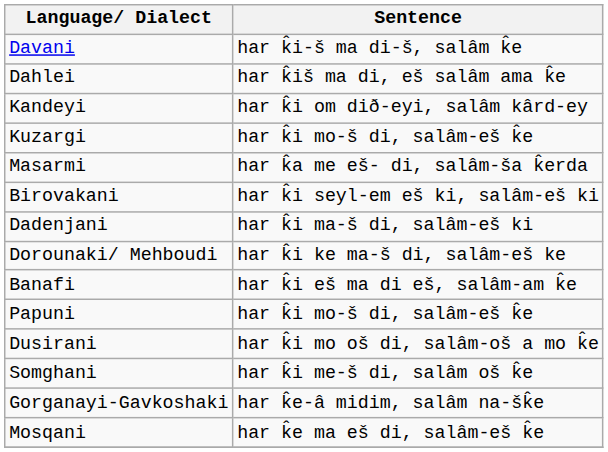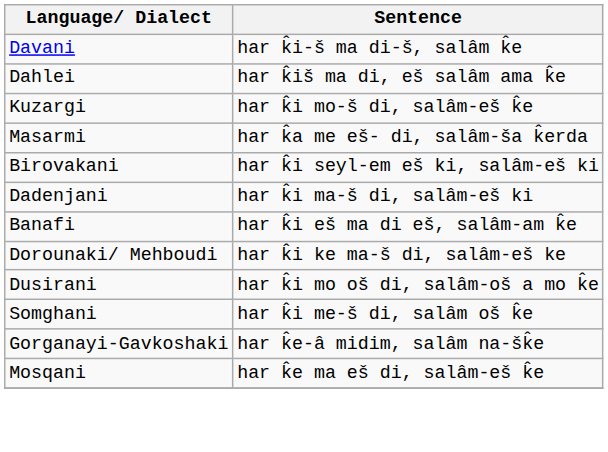- row: Kandeyi | har k̂i om dið-eyi, salâm kârd-ey
rows swapped: Dorounaki/ Mehboudi <-> Banafi
- row: Papuni | har k̂i mo-š di, salâm-eš k̂e
